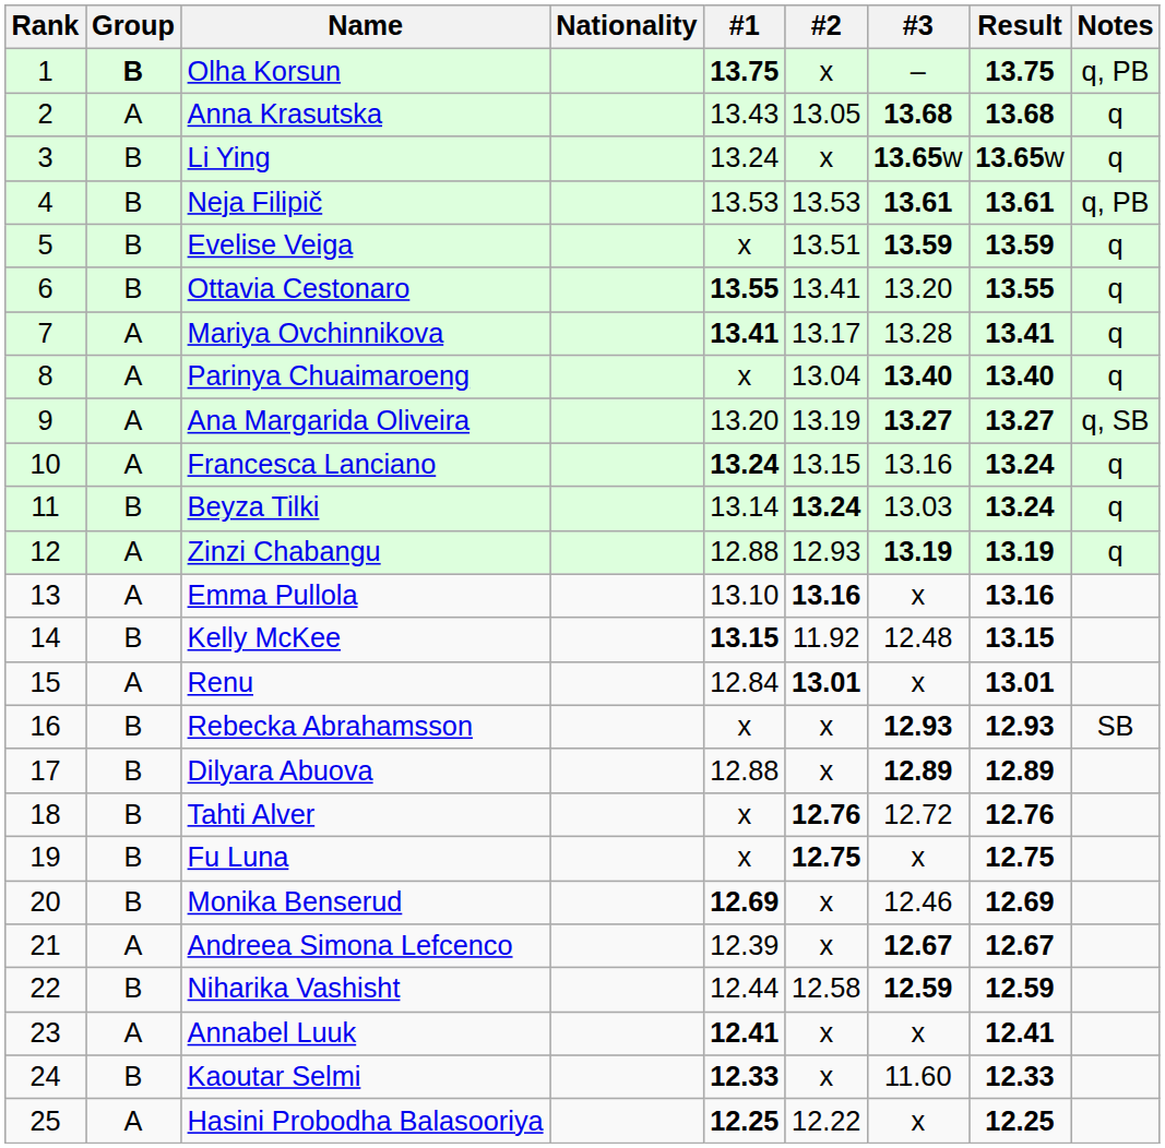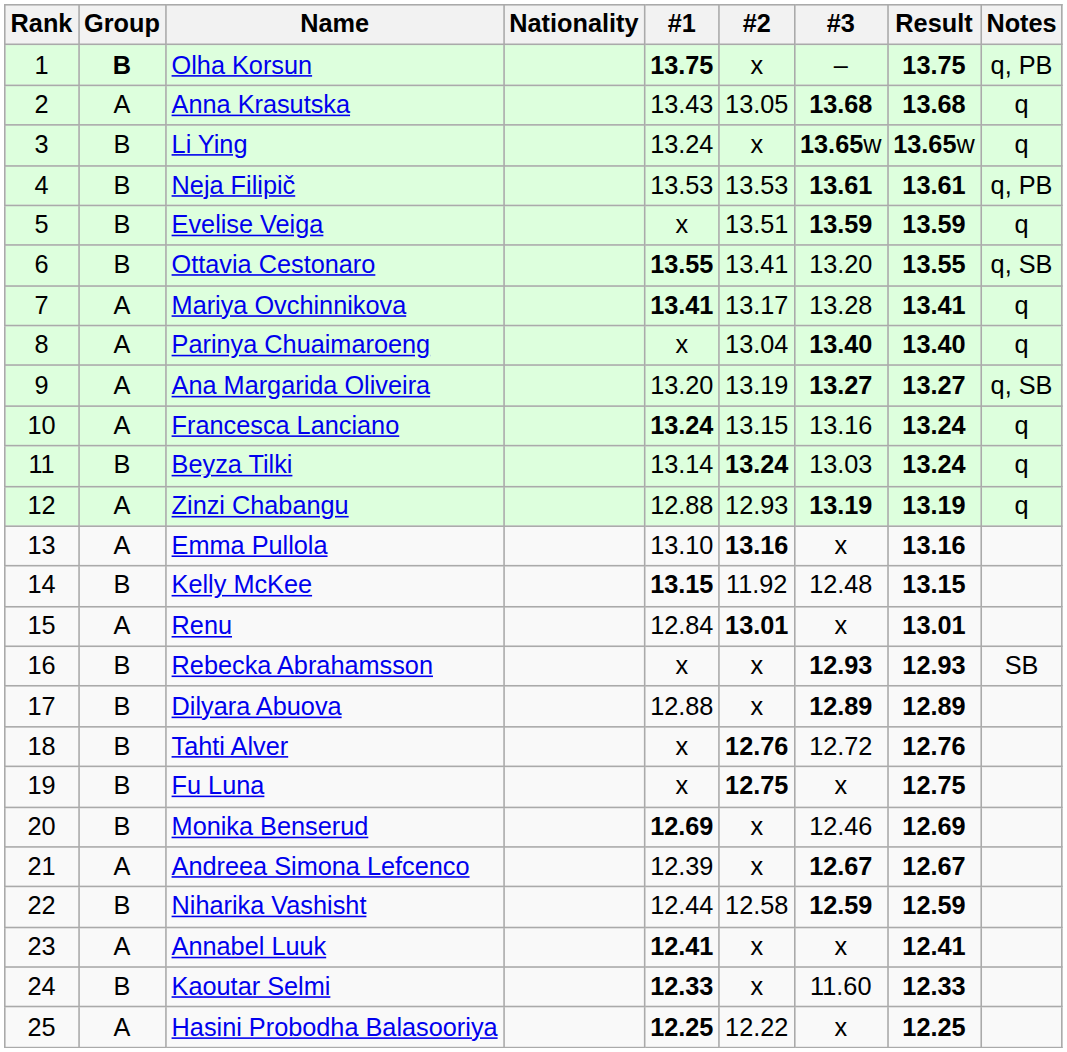Ottavia Cestonaro | Notes: q -> q, SB
